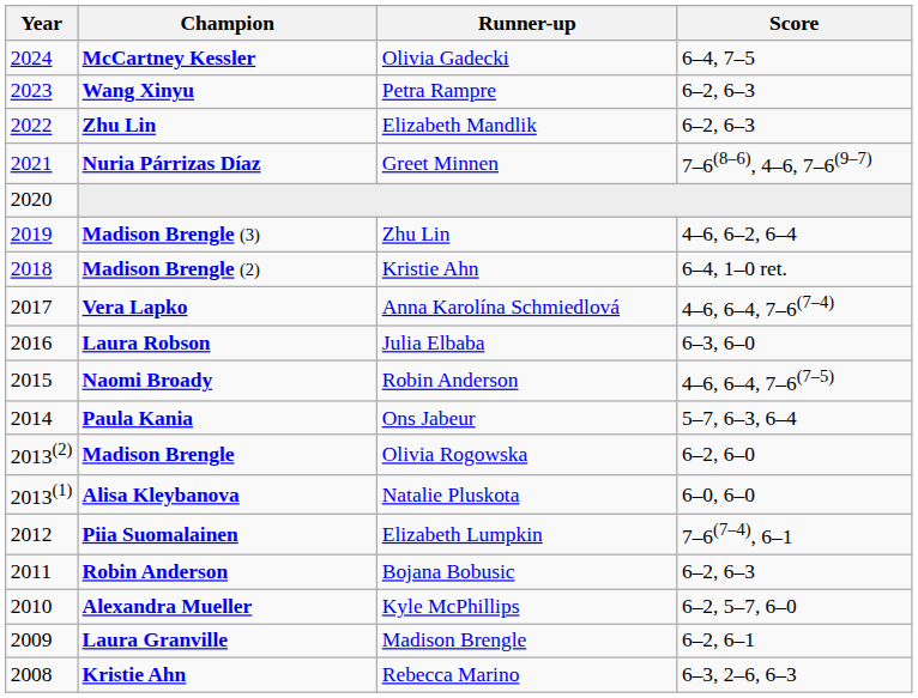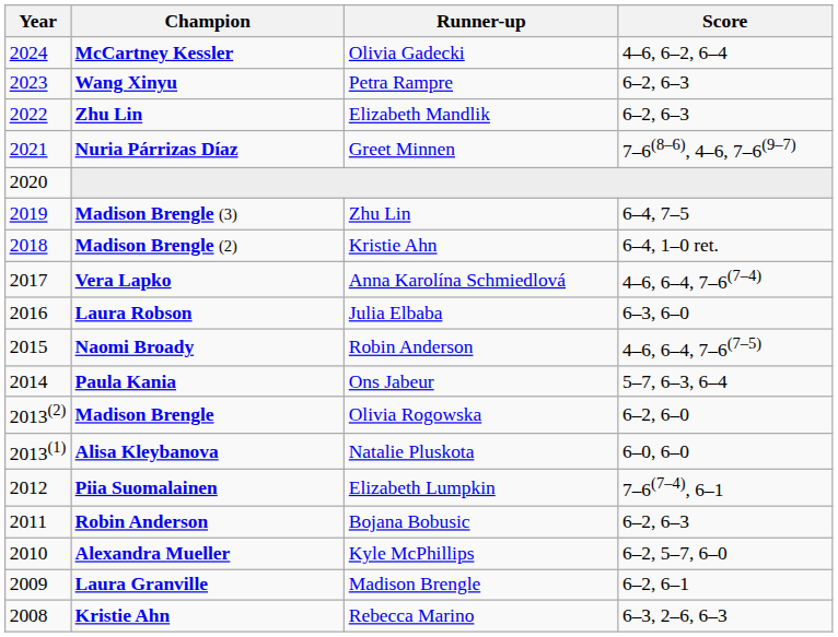McCartney Kessler | Score: 6–4, 7–5 -> 4–6, 6–2, 6–4
Madison Brengle (3) | Score: 4–6, 6–2, 6–4 -> 6–4, 7–5
